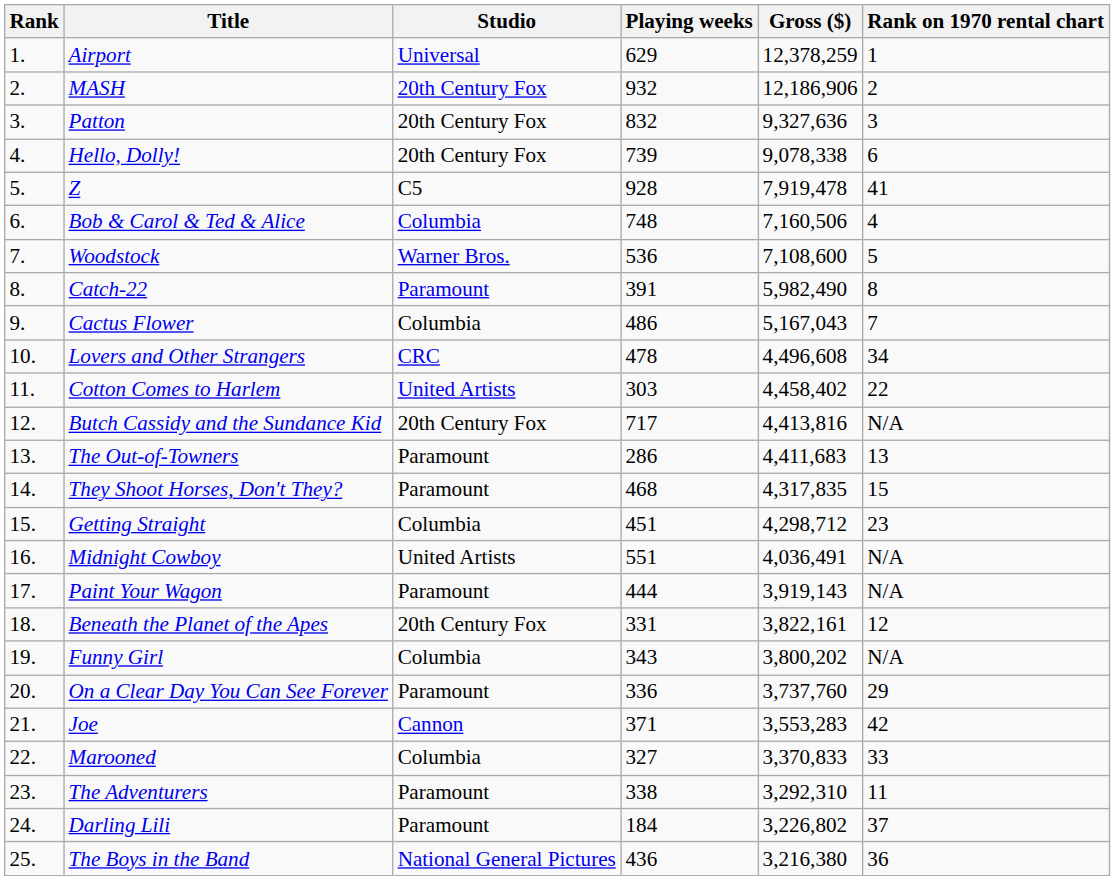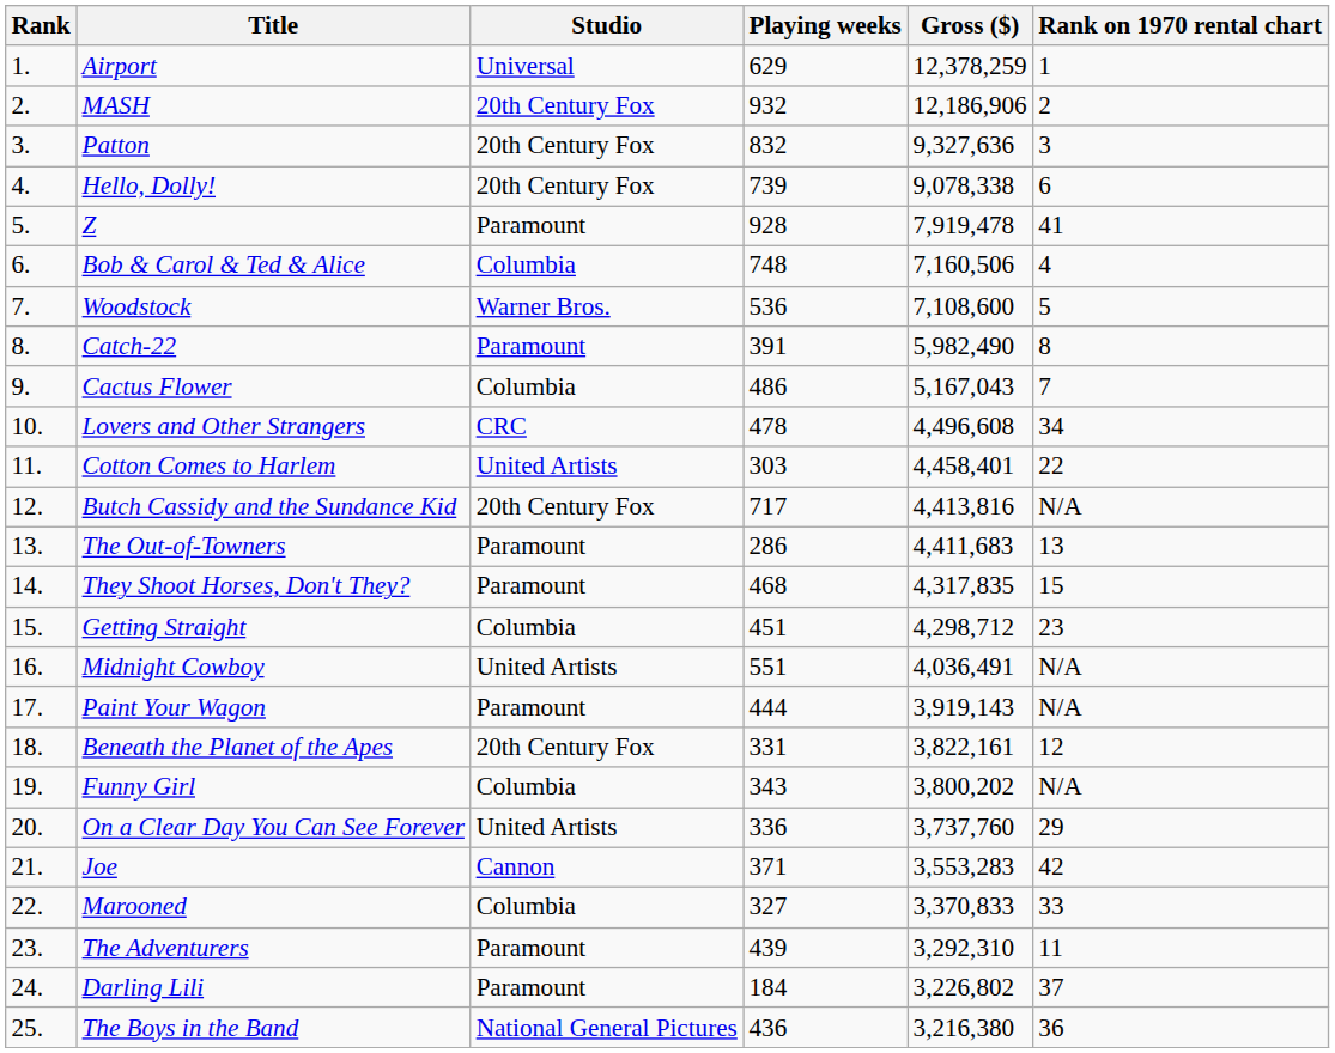Z | Studio: C5 -> Paramount
Cotton Comes to Harlem | Gross ($): 4,458,402 -> 4,458,401
On a Clear Day You Can See Forever | Studio: Paramount -> United Artists
The Adventurers | Playing weeks: 338 -> 439
